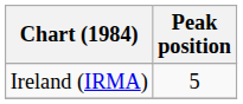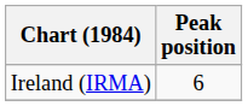Ireland (IRMA) | Peak position: 5 -> 6
